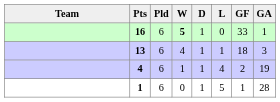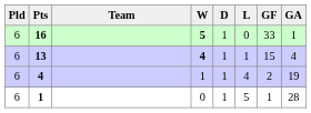columns swapped: Team <-> Pld
13 | W: normal -> bold
13 | GF: 18 -> 15
13 | GA: 3 -> 4
